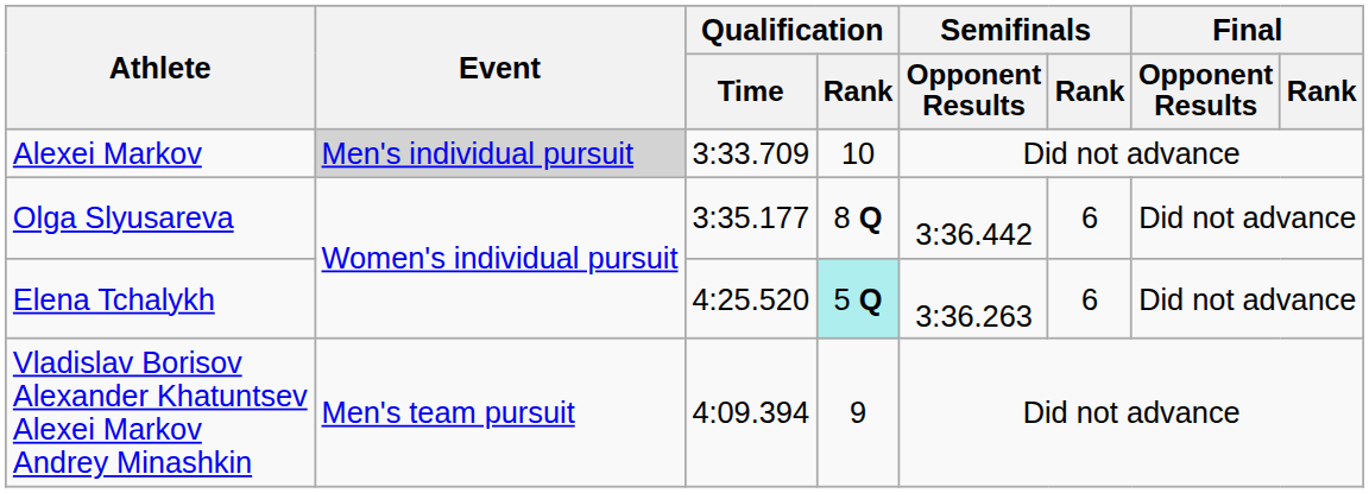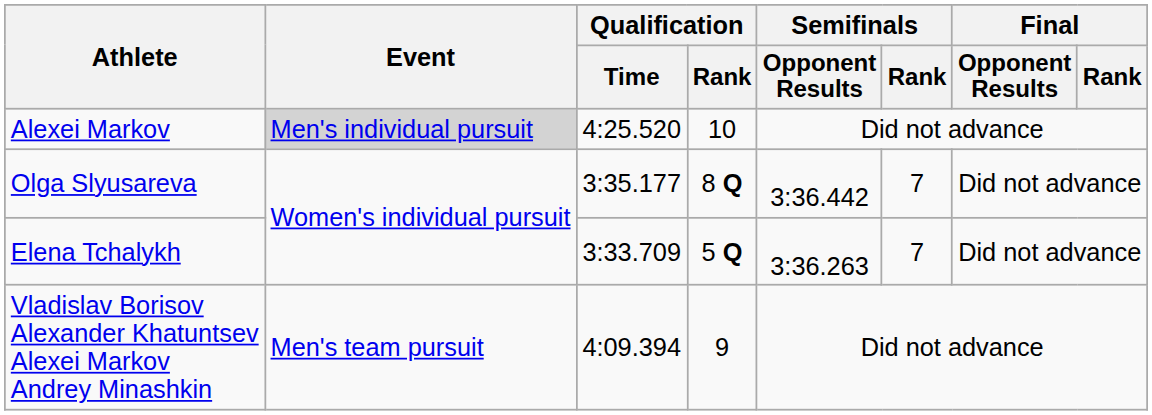Alexei Markov | Qualification / Time: 3:33.709 -> 4:25.520
Olga Slyusareva | Semifinals / Rank: 6 -> 7
Elena Tchalykh | Qualification / Time: 4:25.520 -> 3:33.709
Elena Tchalykh | Qualification / Rank: paleturquoise background -> no background
Elena Tchalykh | Semifinals / Rank: 6 -> 7
